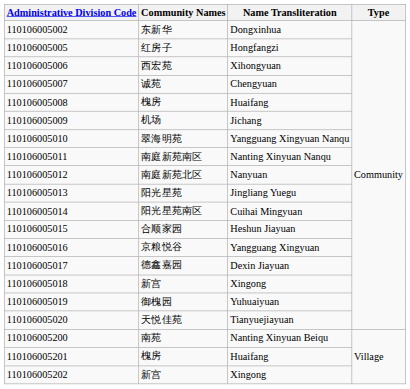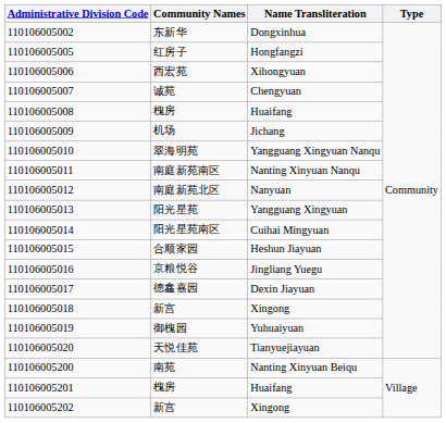阳光星苑 | Name Transliteration: Jingliang Yuegu -> Yangguang Xingyuan
京粮悦谷 | Name Transliteration: Yangguang Xingyuan -> Jingliang Yuegu
